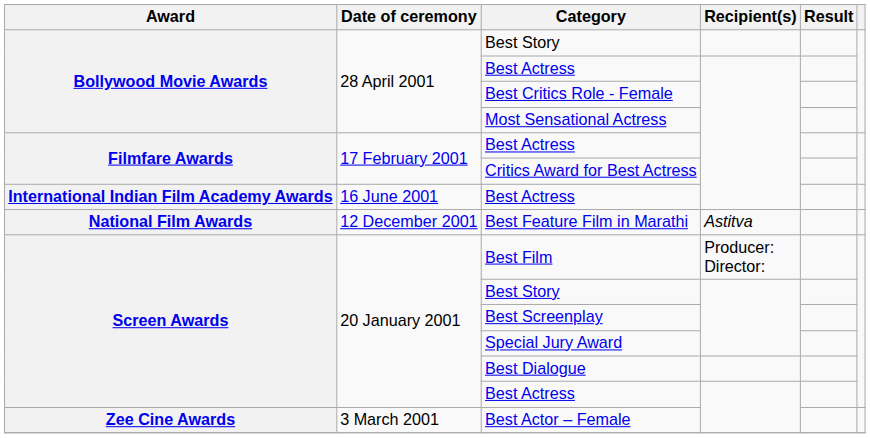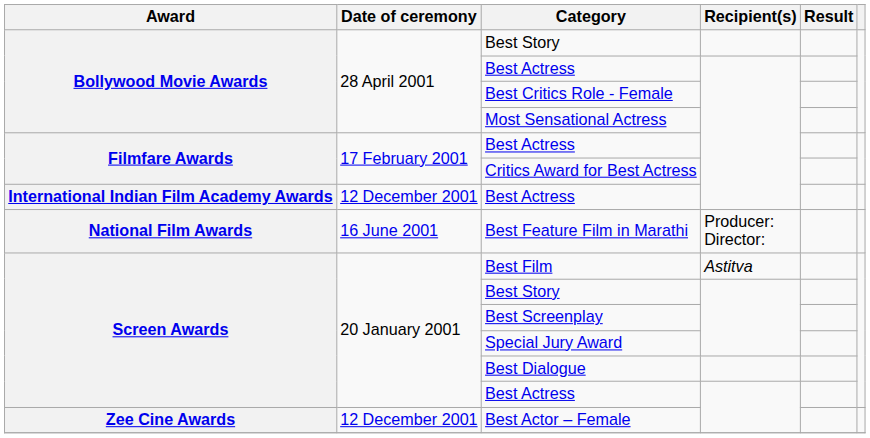International Indian Film Academy Awards / Best Actress | Date of ceremony: 16 June 2001 -> 12 December 2001
Best Feature Film in Marathi | Date of ceremony: 12 December 2001 -> 16 June 2001
Best Feature Film in Marathi | Recipient(s): Astitva -> Producer: Director:
Best Film | Recipient(s): Producer: Director: -> Astitva
Best Actor – Female | Date of ceremony: 3 March 2001 -> 12 December 2001
